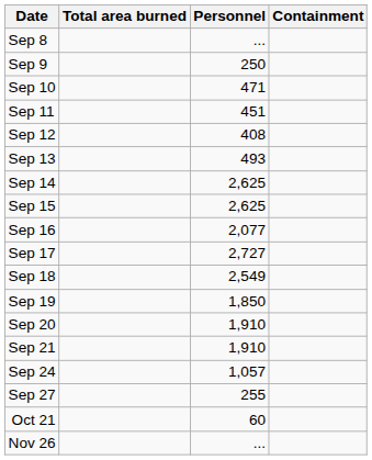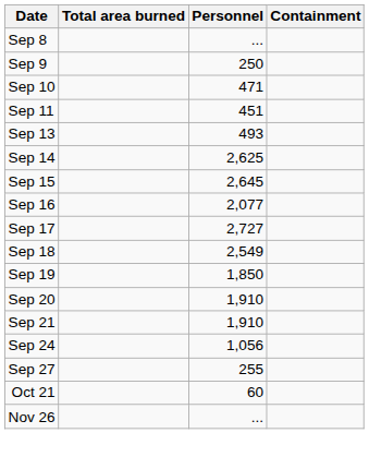- row: Sep 12 | 408
Sep 15 | Personnel: 2,625 -> 2,645
Sep 24 | Personnel: 1,057 -> 1,056
